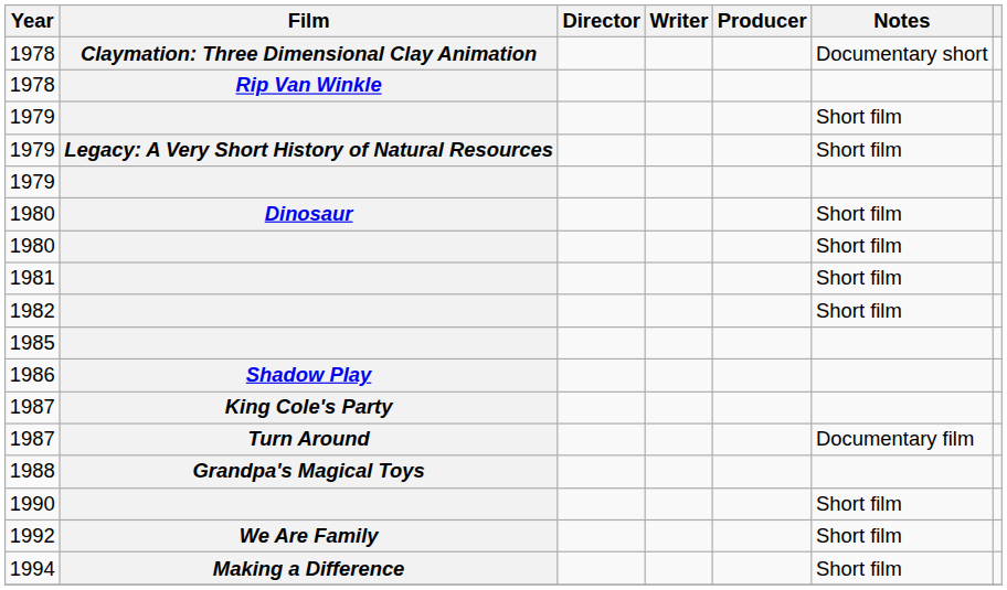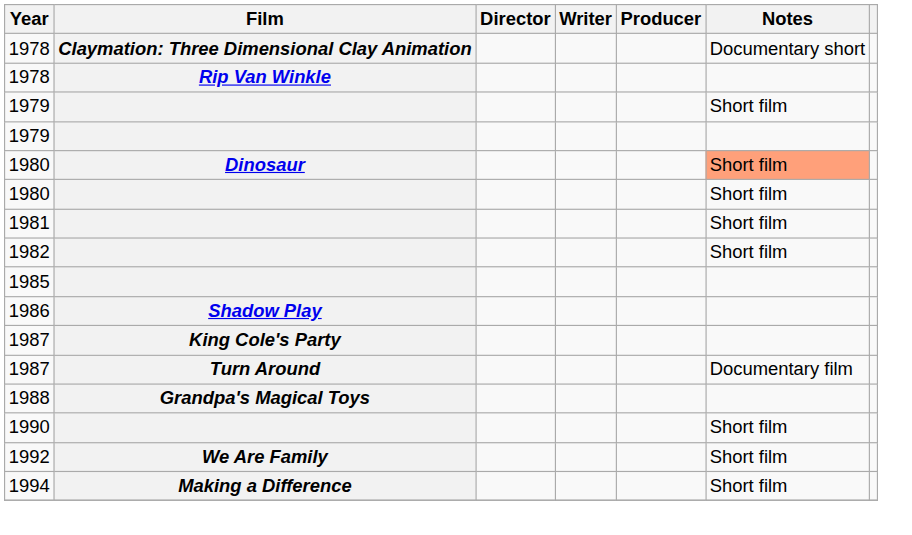- row: 1979 | Legacy: A Very Short History of Natural Resources | Short film
1980 / Dinosaur | Notes: no background -> lightsalmon background
